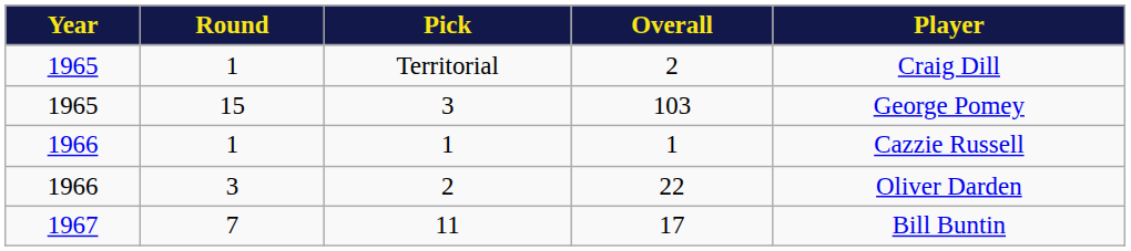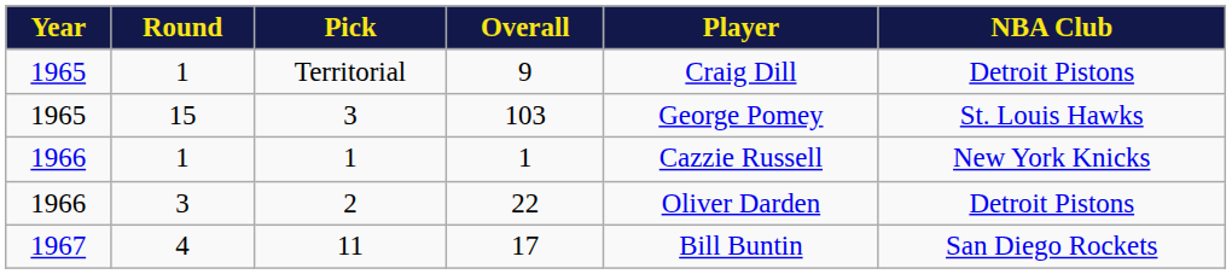+ column: NBA Club | Detroit Pistons | St. Louis Hawks | New York Knicks | Detroit Pistons | San Diego Rockets
Territorial | Overall: 2 -> 9
11 | Round: 7 -> 4
